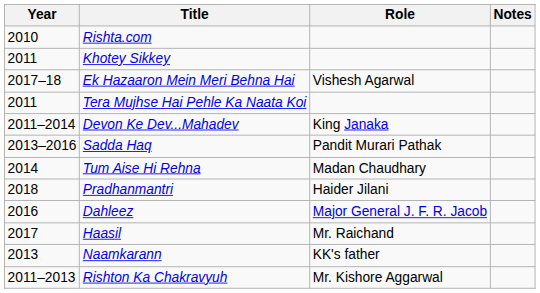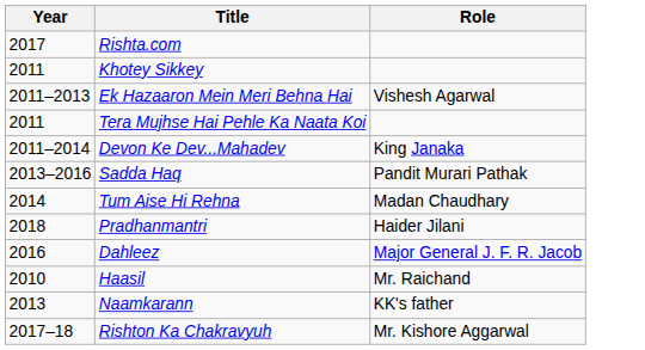- column: Notes
Rishta.com | Year: 2010 -> 2017
Ek Hazaaron Mein Meri Behna Hai | Year: 2017–18 -> 2011–2013
Haasil | Year: 2017 -> 2010
Rishton Ka Chakravyuh | Year: 2011–2013 -> 2017–18
